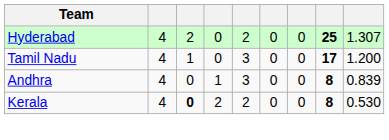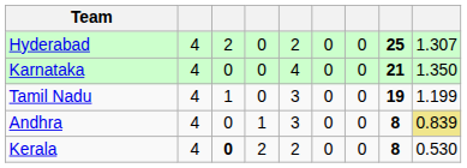+ row: Karnataka | 4 | 0 | 0 | 4 | 0 | 0 | 21 | 1.350
Tamil Nadu | column 8: 17 -> 19
Tamil Nadu | column 9: 1.200 -> 1.199
Andhra | column 9: no background -> khaki background
